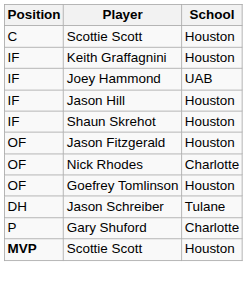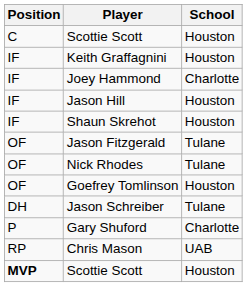Joey Hammond | School: UAB -> Charlotte
Jason Fitzgerald | School: Houston -> Tulane
Nick Rhodes | School: Charlotte -> Tulane
+ row: RP | Chris Mason | UAB
